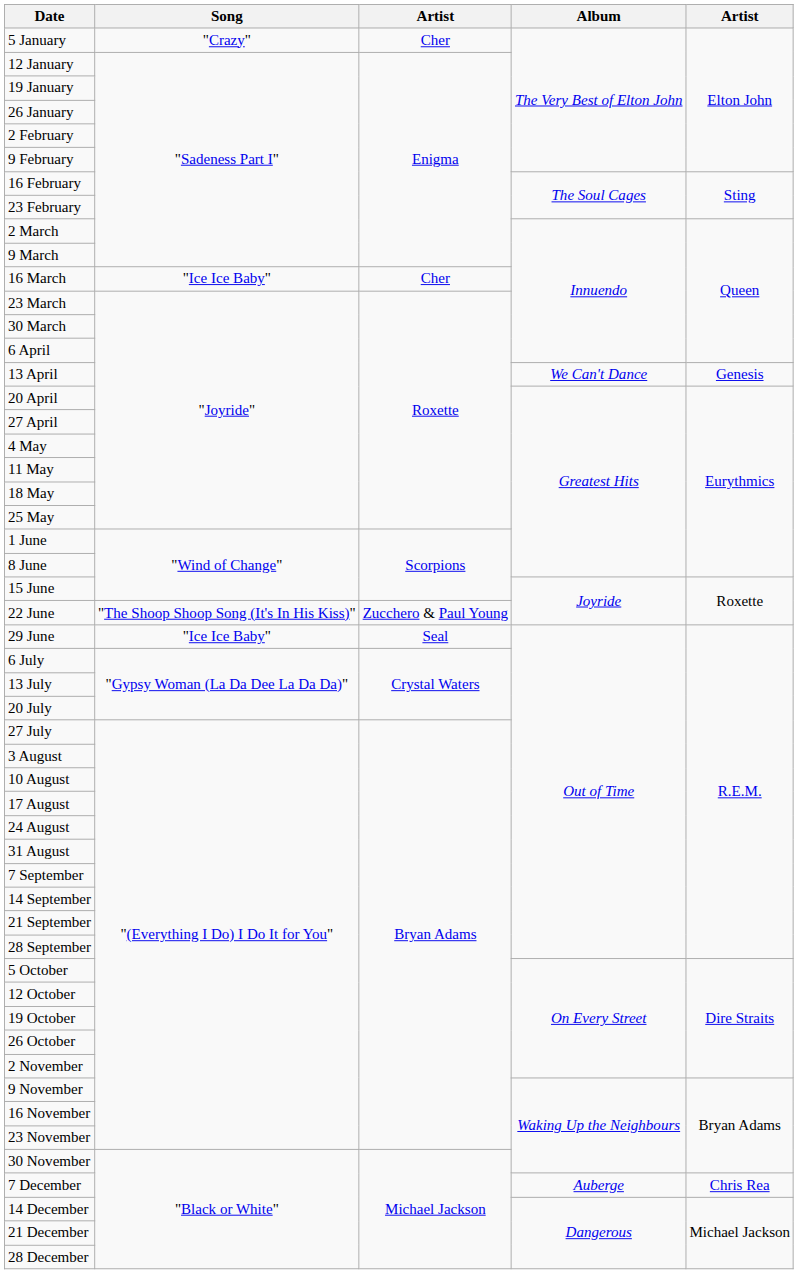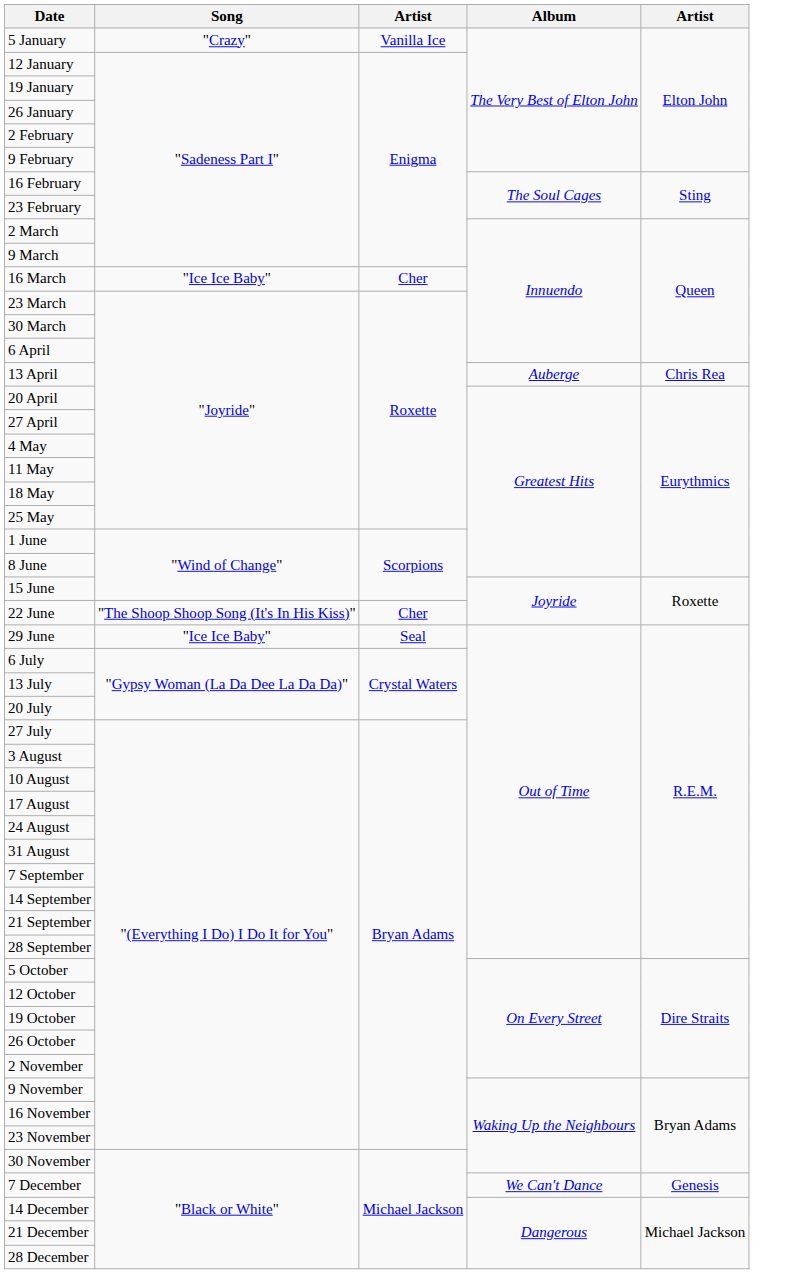5 January | column 3: Cher -> Vanilla Ice
13 April | Album: We Can't Dance -> Auberge
13 April | column 5: Genesis -> Chris Rea
22 June | column 3: Zucchero & Paul Young -> Cher
7 December | Album: Auberge -> We Can't Dance
7 December | column 5: Chris Rea -> Genesis
